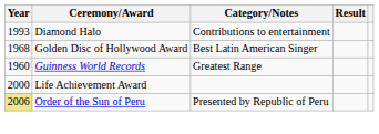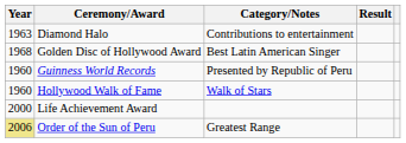Diamond Halo | Year: 1993 -> 1963
Guinness World Records | Category/Notes: Greatest Range -> Presented by Republic of Peru
+ row: 1960 | Hollywood Walk of Fame | Walk of Stars
Order of the Sun of Peru | Category/Notes: Presented by Republic of Peru -> Greatest Range
